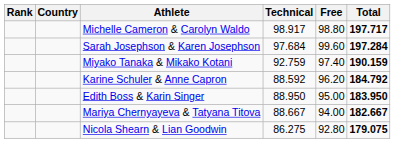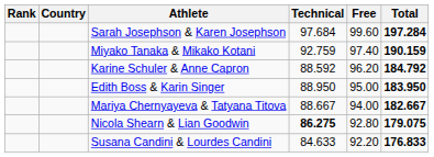- row: Michelle Cameron & Carolyn Waldo | 98.917 | 98.80 | 197.717
Nicola Shearn & Lian Goodwin | Technical: normal -> bold
+ row: Susana Candini & Lourdes Candini | 84.633 | 92.20 | 176.833
